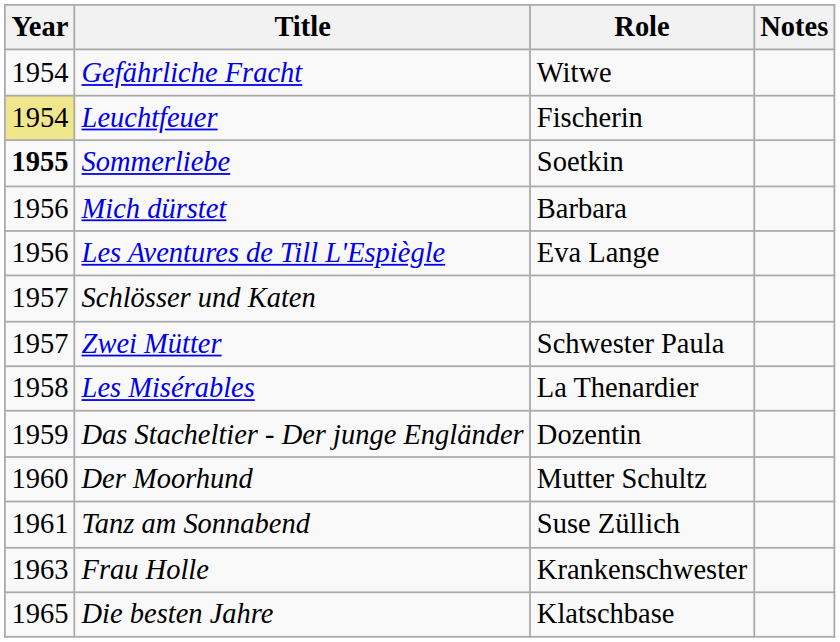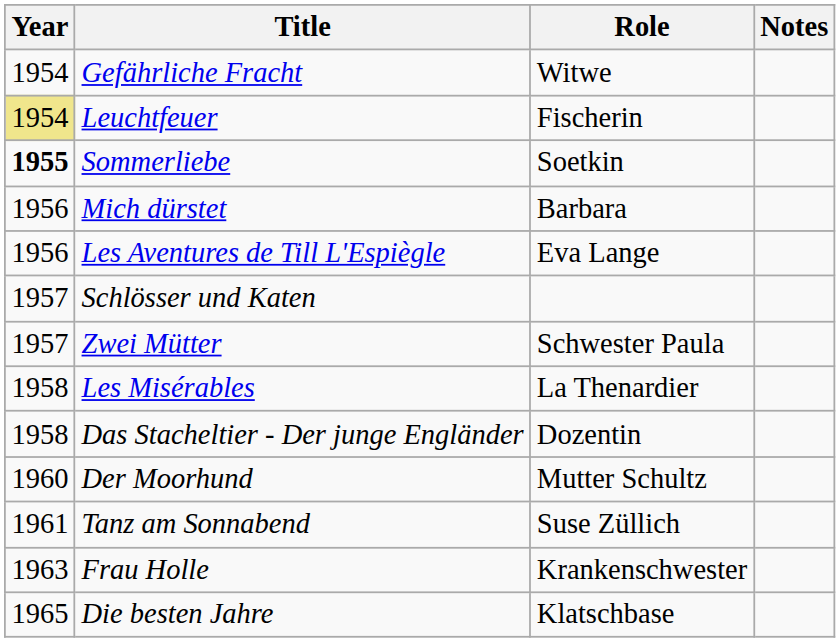Das Stacheltier - Der junge Engländer | Year: 1959 -> 1958
